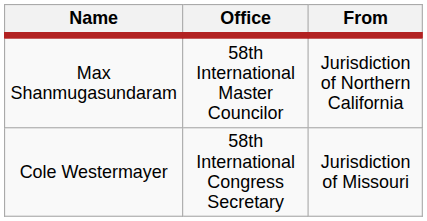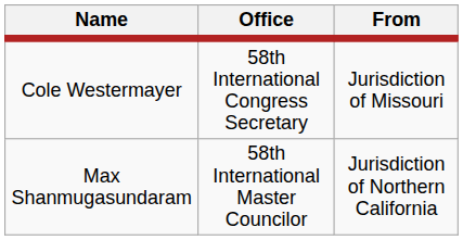rows swapped: Max Shanmugasundaram <-> Cole Westermayer
